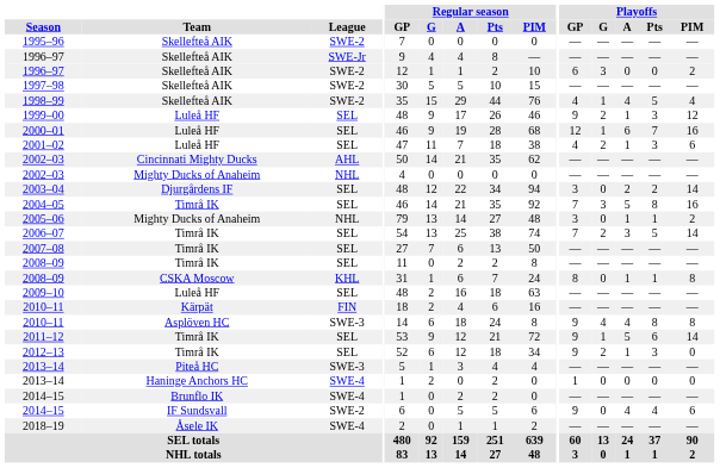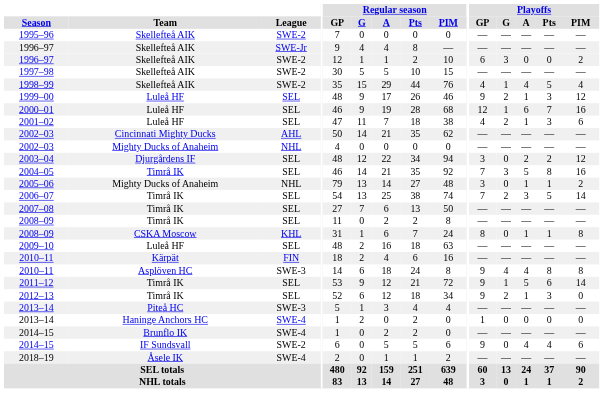2003–04 | Playoffs / PIM: 14 -> 12
